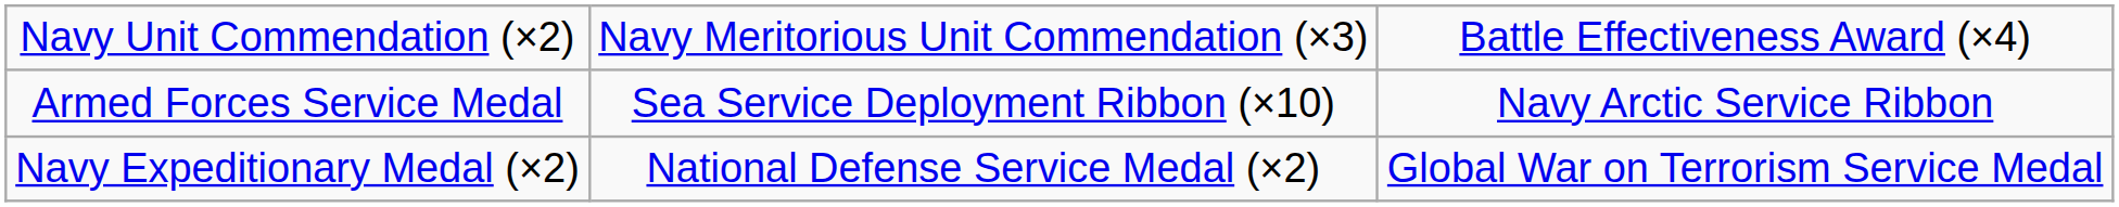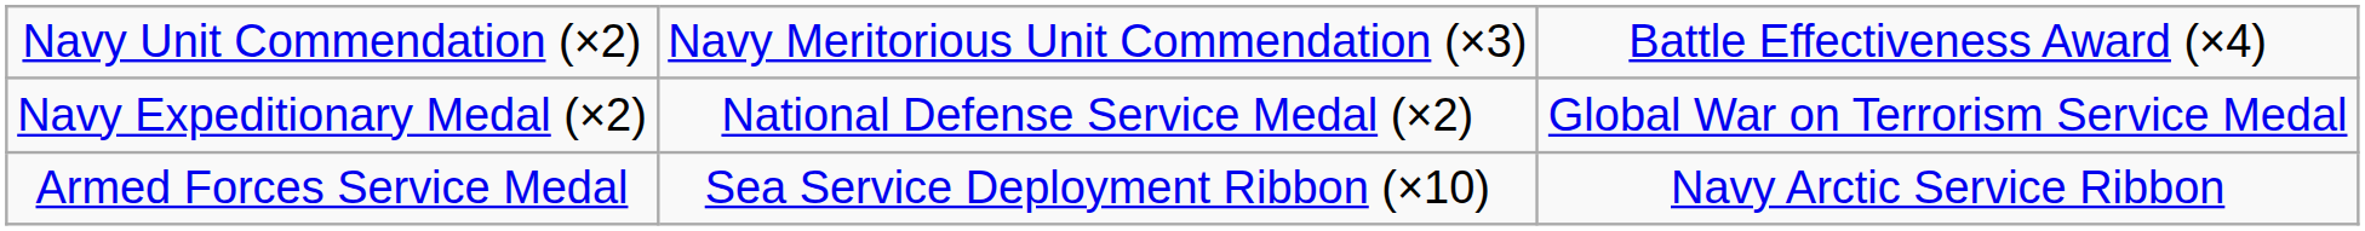rows swapped: Navy Expeditionary Medal (×2) <-> Armed Forces Service Medal
